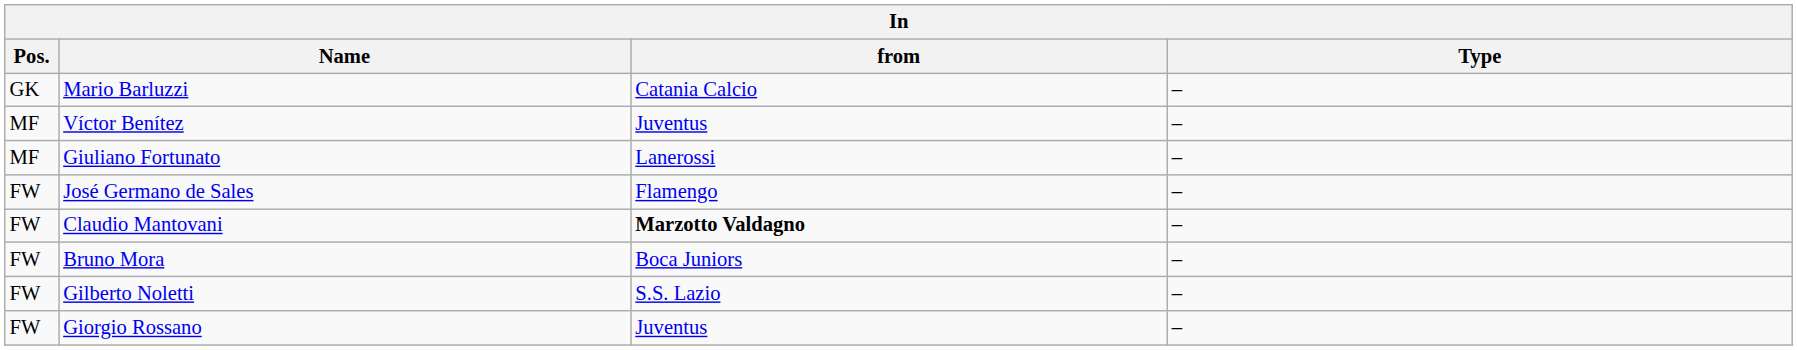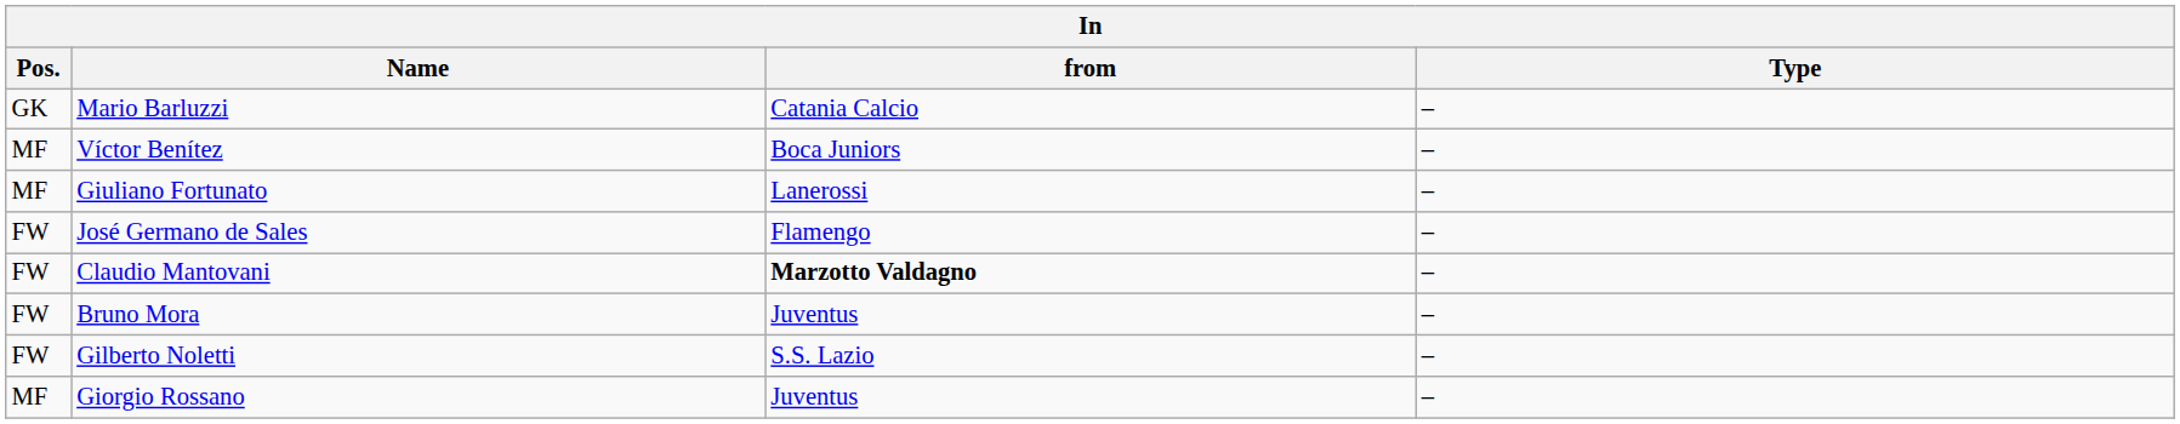Víctor Benítez | from: Juventus -> Boca Juniors
Bruno Mora | from: Boca Juniors -> Juventus
Giorgio Rossano | Pos.: FW -> MF
